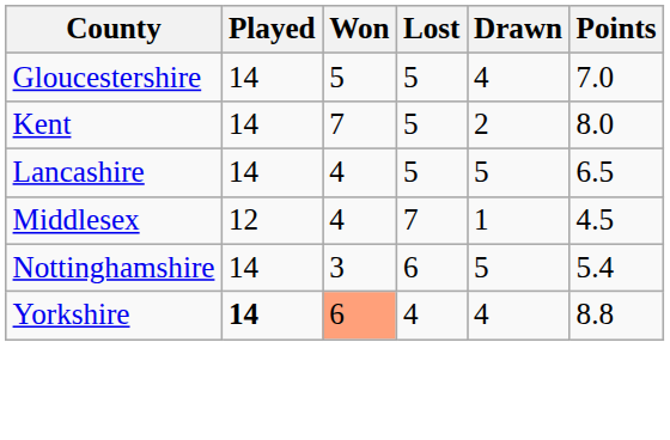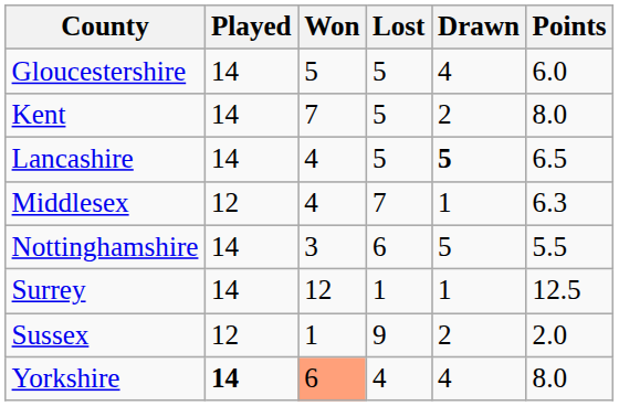Gloucestershire | Points: 7.0 -> 6.0
Lancashire | Drawn: normal -> bold
Middlesex | Points: 4.5 -> 6.3
Nottinghamshire | Points: 5.4 -> 5.5
+ row: Surrey | 14 | 12 | 1 | 1 | 12.5
+ row: Sussex | 12 | 1 | 9 | 2 | 2.0
Yorkshire | Points: 8.8 -> 8.0
